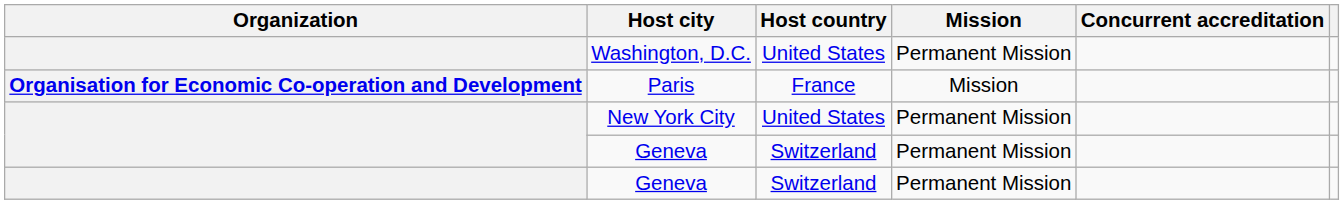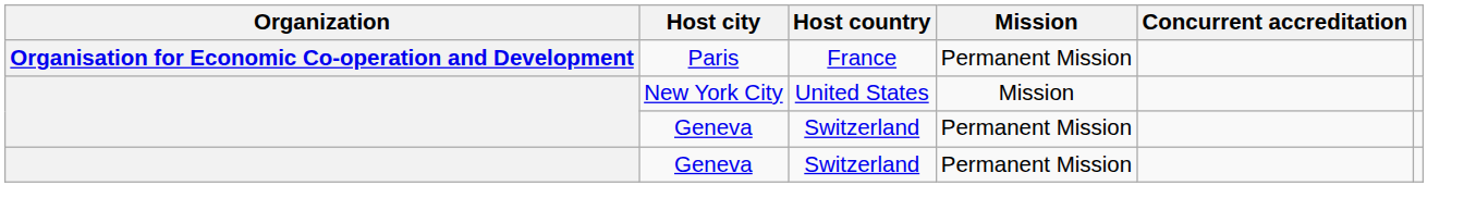- row: Washington, D.C. | United States | Permanent Mission
Paris | Mission: Mission -> Permanent Mission
New York City | Mission: Permanent Mission -> Mission
